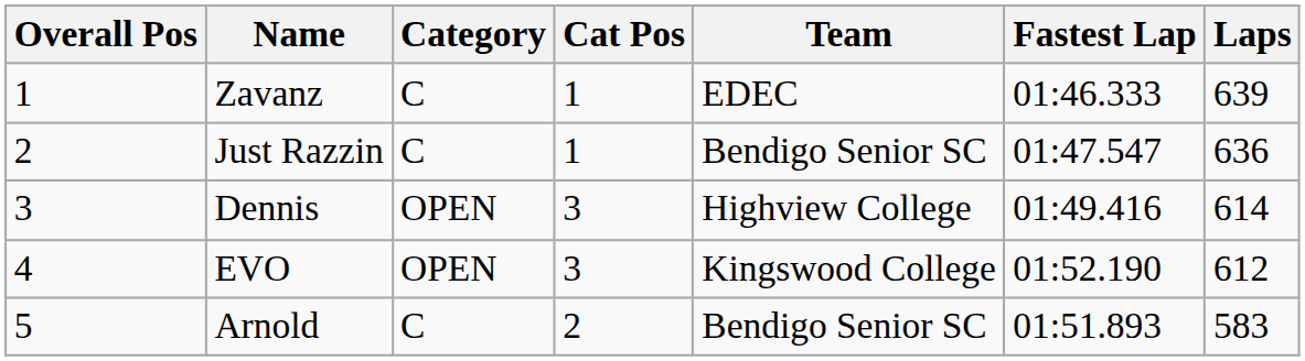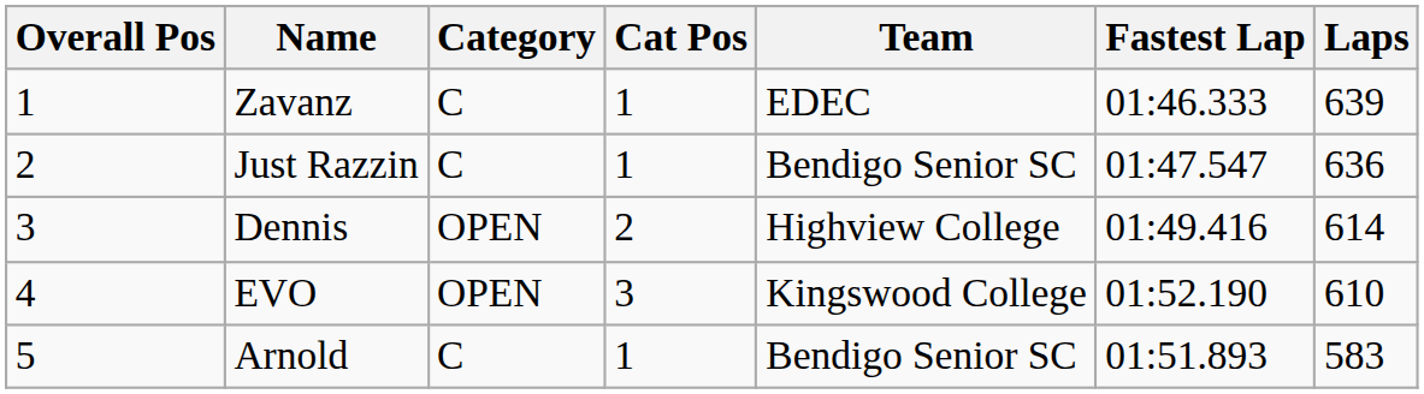Dennis | Cat Pos: 3 -> 2
EVO | Laps: 612 -> 610
Arnold | Cat Pos: 2 -> 1
